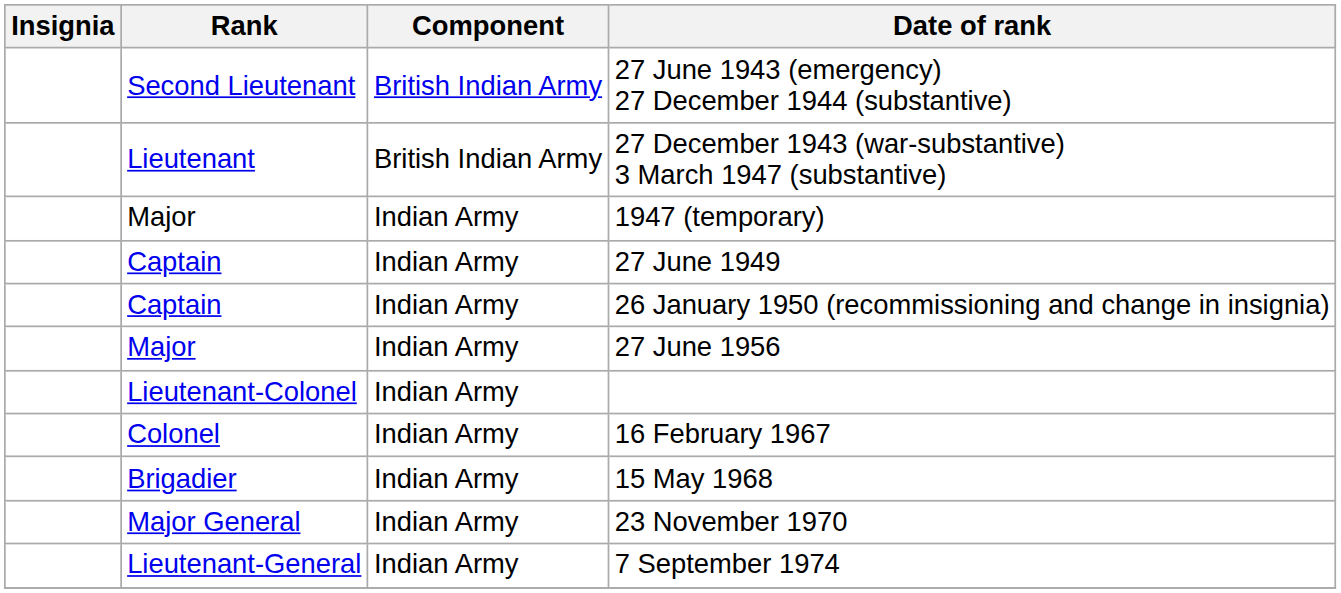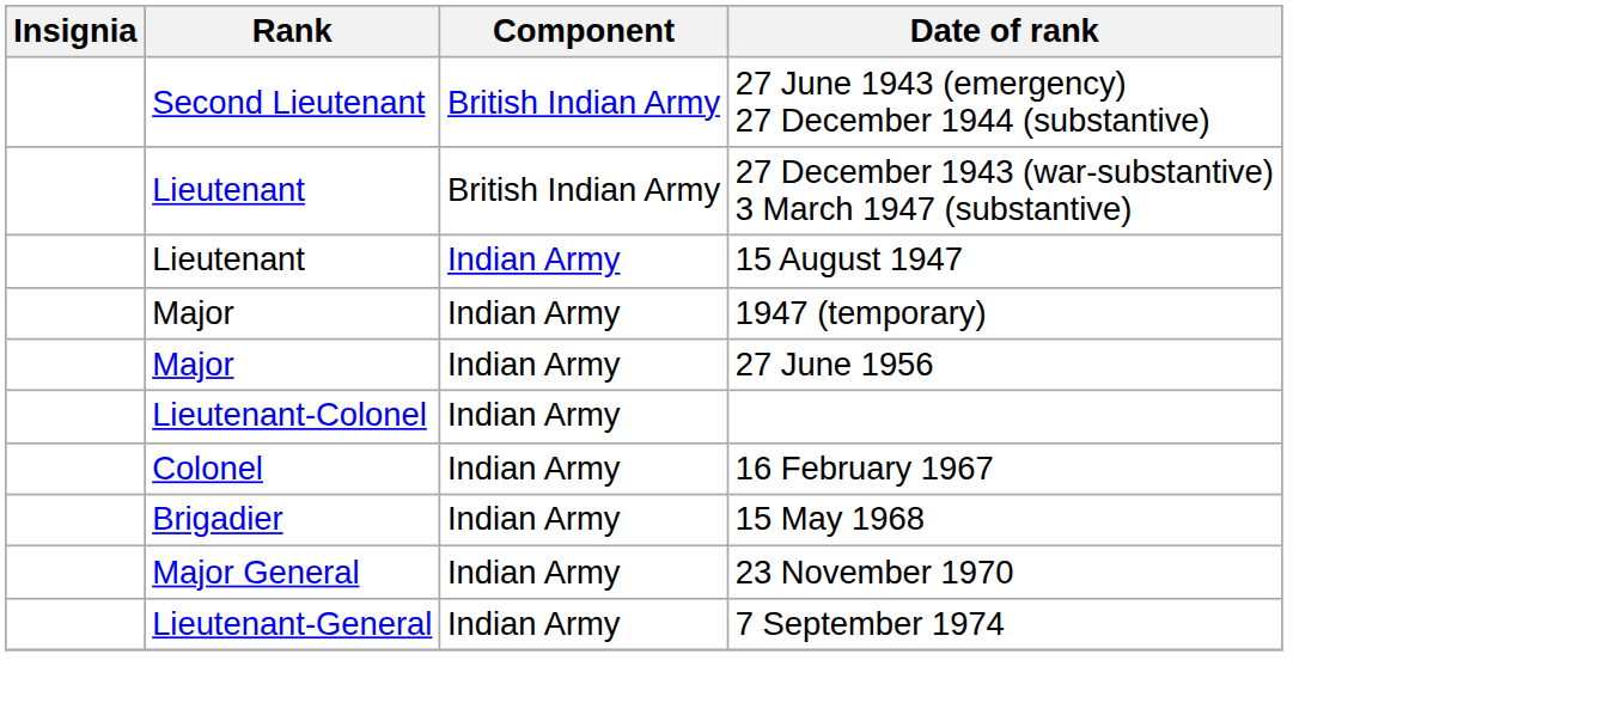+ row: Lieutenant | Indian Army | 15 August 1947
- row: Captain | Indian Army | 27 June 1949
- row: Captain | Indian Army | 26 January 1950 (recommissioning and change in insignia)
